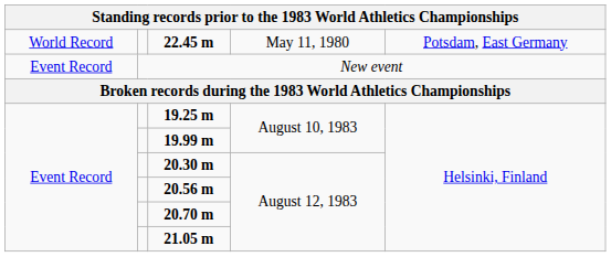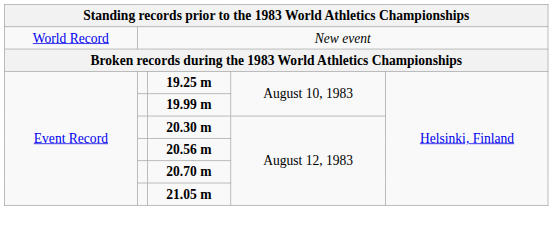- row: World Record | 22.45 m | May 11, 1980 | Potsdam, East Germany
New event | column 1: Event Record -> World Record
